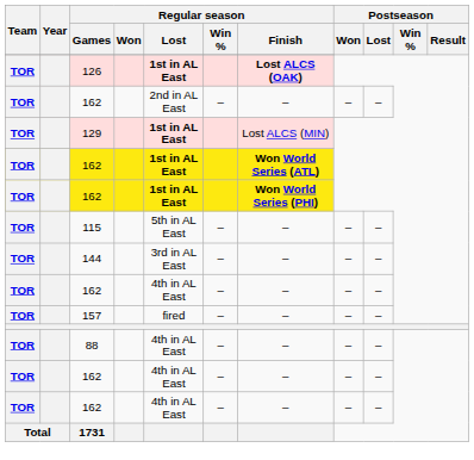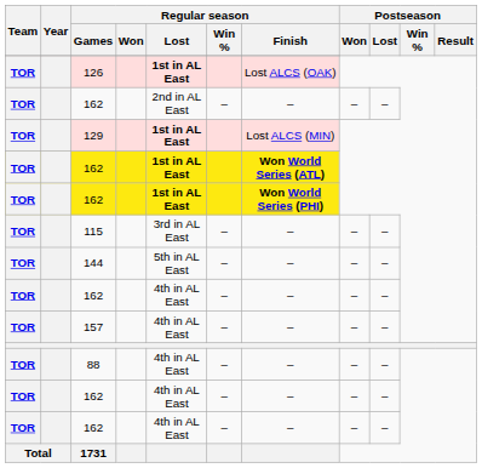126 | Regular season / Finish: bold -> normal
115 | Regular season / Lost: 5th in AL East -> 3rd in AL East
144 | Regular season / Lost: 3rd in AL East -> 5th in AL East
157 | Regular season / Lost: fired -> 4th in AL East
